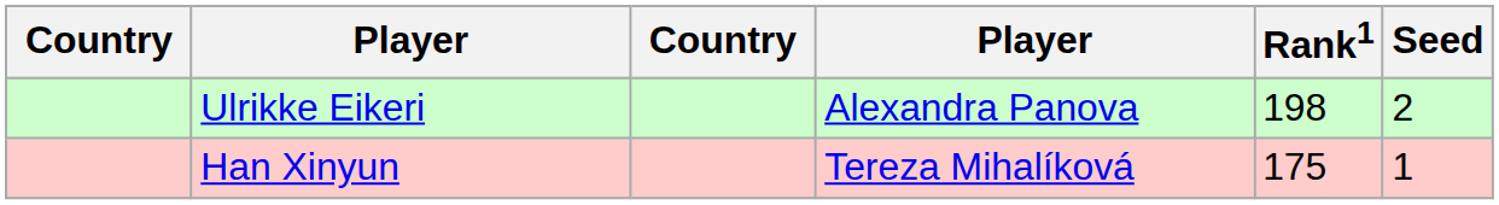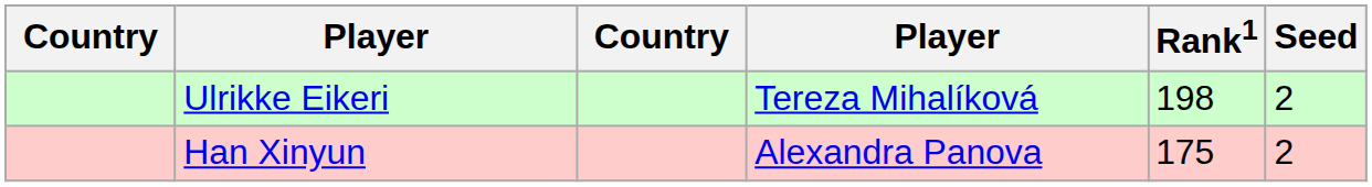Ulrikke Eikeri | column 4: Alexandra Panova -> Tereza Mihalíková
Han Xinyun | column 4: Tereza Mihalíková -> Alexandra Panova
Han Xinyun | Seed: 1 -> 2
